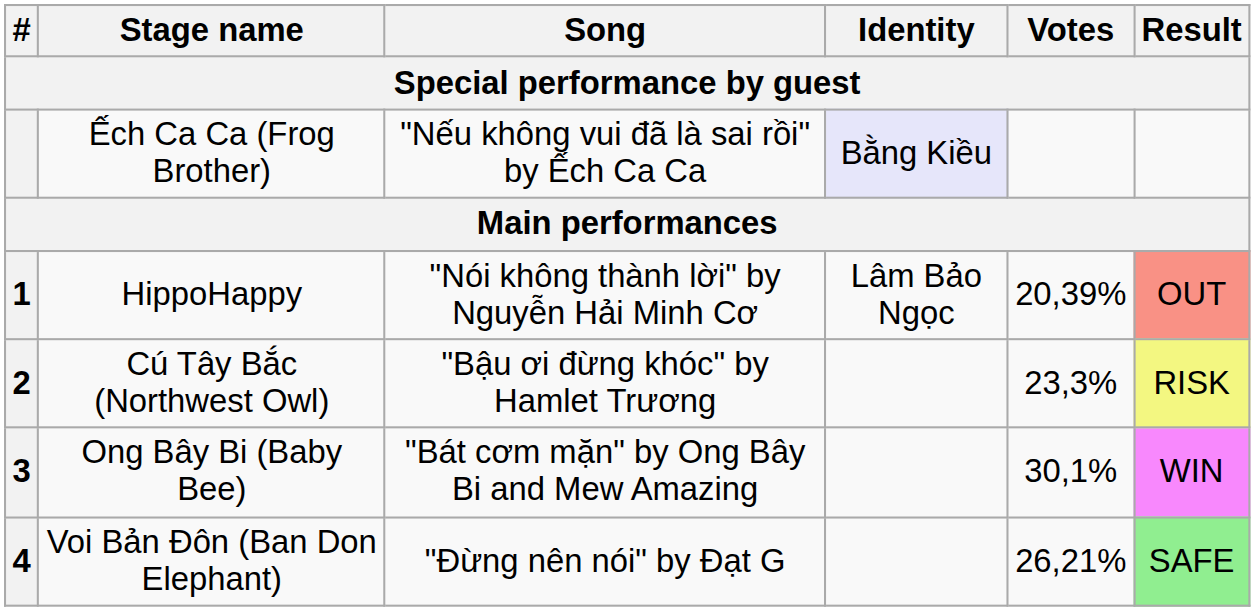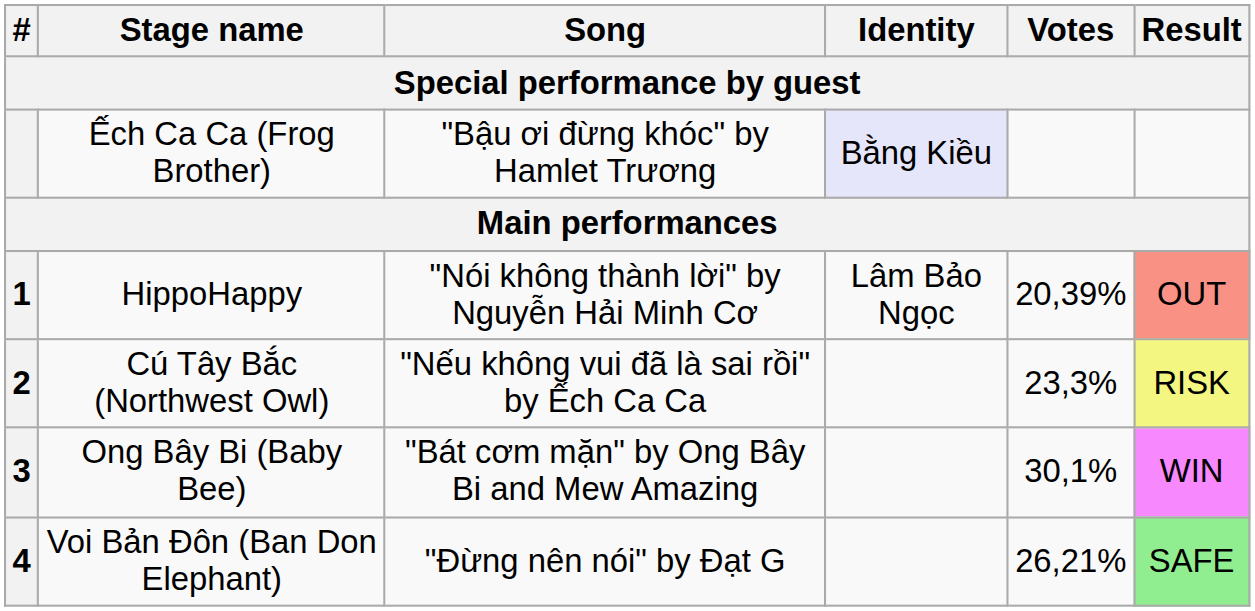Ếch Ca Ca (Frog Brother) | Song: "Nếu không vui đã là sai rồi" by Ếch Ca Ca -> "Bậu ơi đừng khóc" by Hamlet Trương
Cú Tây Bắc (Northwest Owl) | Song: "Bậu ơi đừng khóc" by Hamlet Trương -> "Nếu không vui đã là sai rồi" by Ếch Ca Ca
